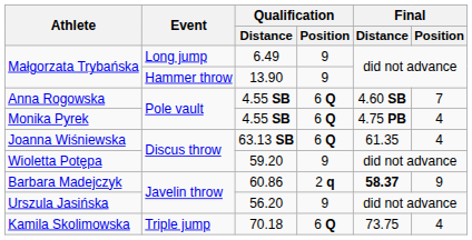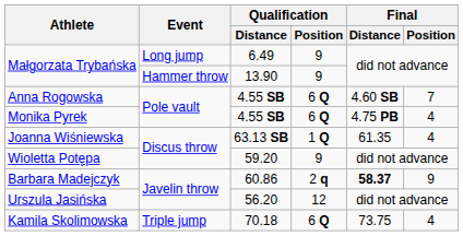Joanna Wiśniewska | Qualification / Position: 6 Q -> 1 Q
Urszula Jasińska | Qualification / Position: 9 -> 12
